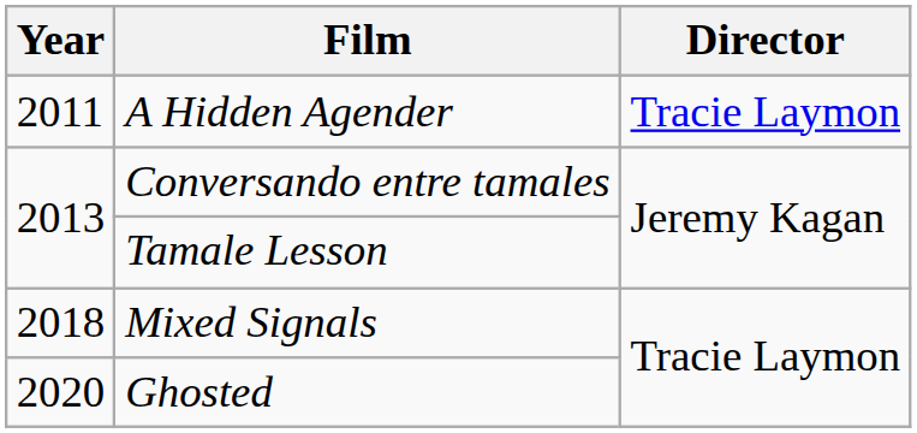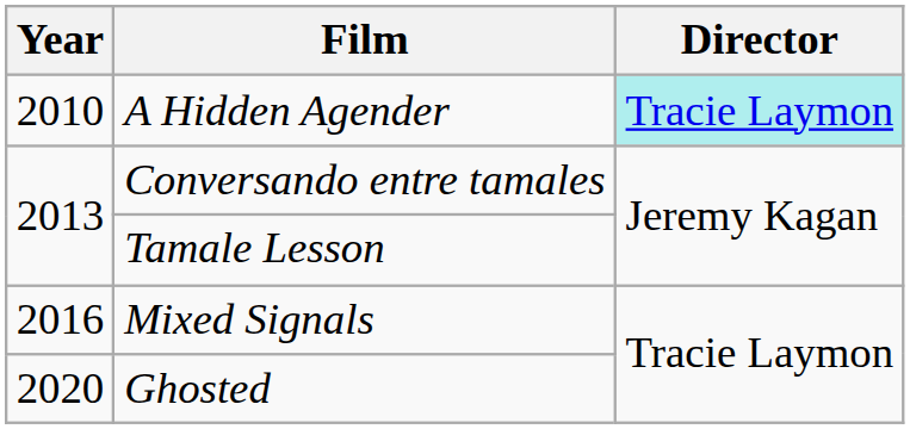A Hidden Agender | Year: 2011 -> 2010
A Hidden Agender | Director: no background -> paleturquoise background
Mixed Signals | Year: 2018 -> 2016
